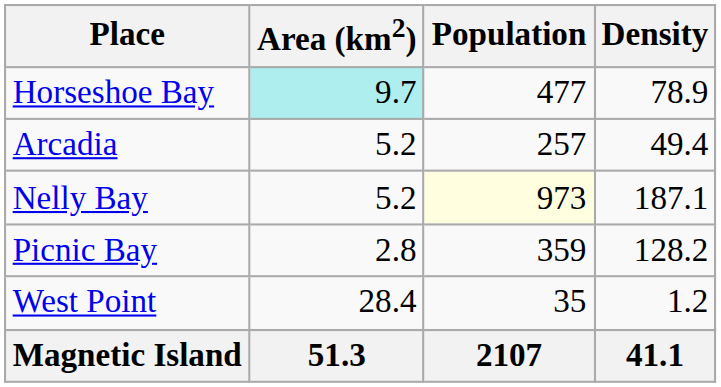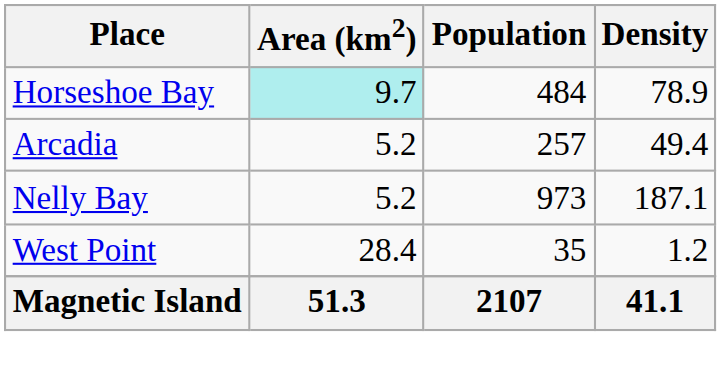Horseshoe Bay | Population: 477 -> 484
Nelly Bay | Population: lightyellow background -> no background
- row: Picnic Bay | 2.8 | 359 | 128.2
